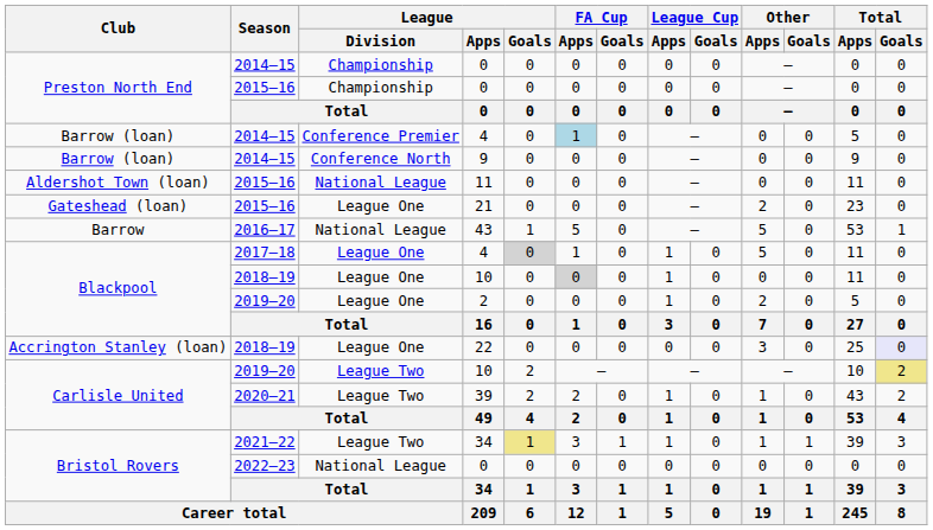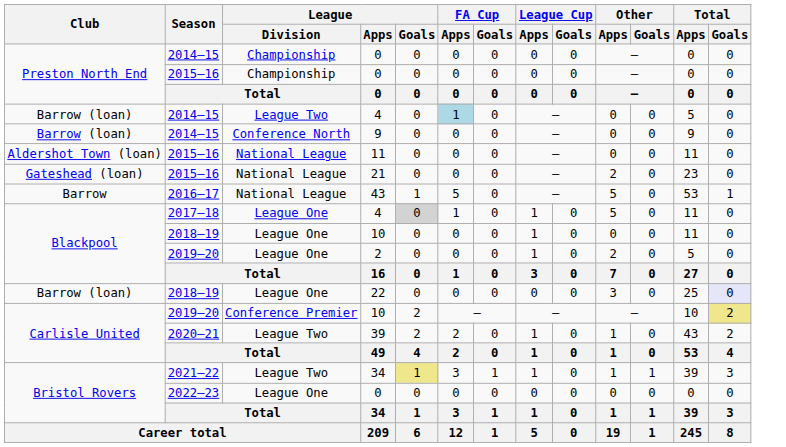2014–15 / 4 | League / Division: Conference Premier -> League Two
21 | League / Division: League One -> National League
2018–19 / 10 | FA Cup / Apps: lightgrey background -> no background
22 | Club: Accrington Stanley (loan) -> Barrow (loan)
2019–20 / 10 | League / Division: League Two -> Conference Premier
2022–23 / 0 | League / Division: National League -> League One
